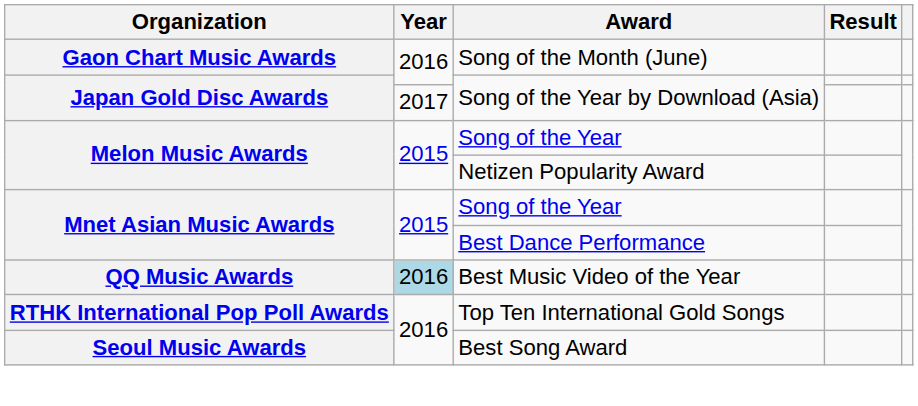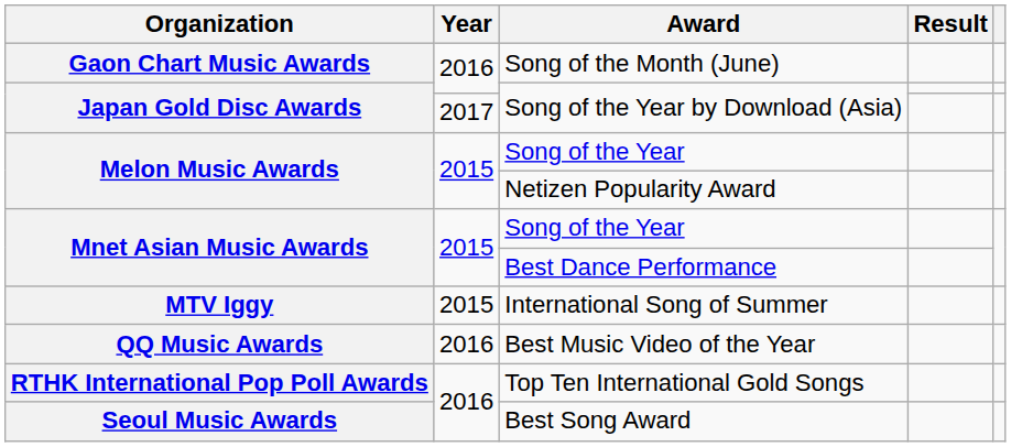+ row: MTV Iggy | 2015 | International Song of Summer
Best Music Video of the Year | Year: lightblue background -> no background
